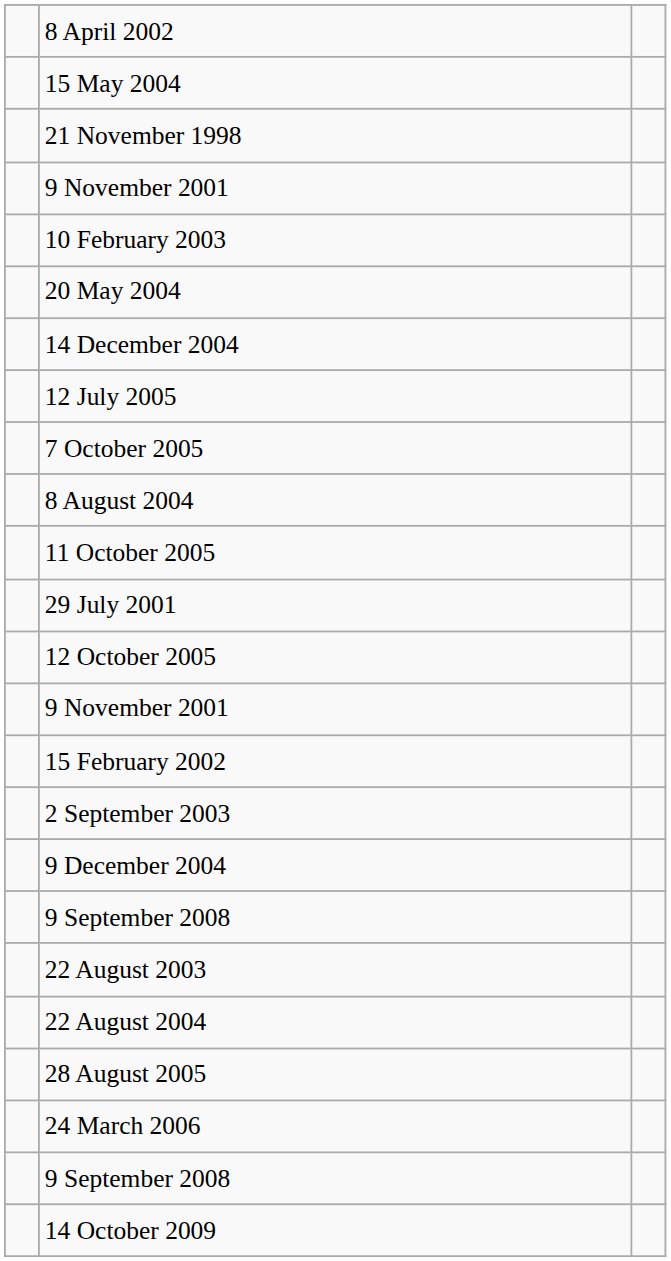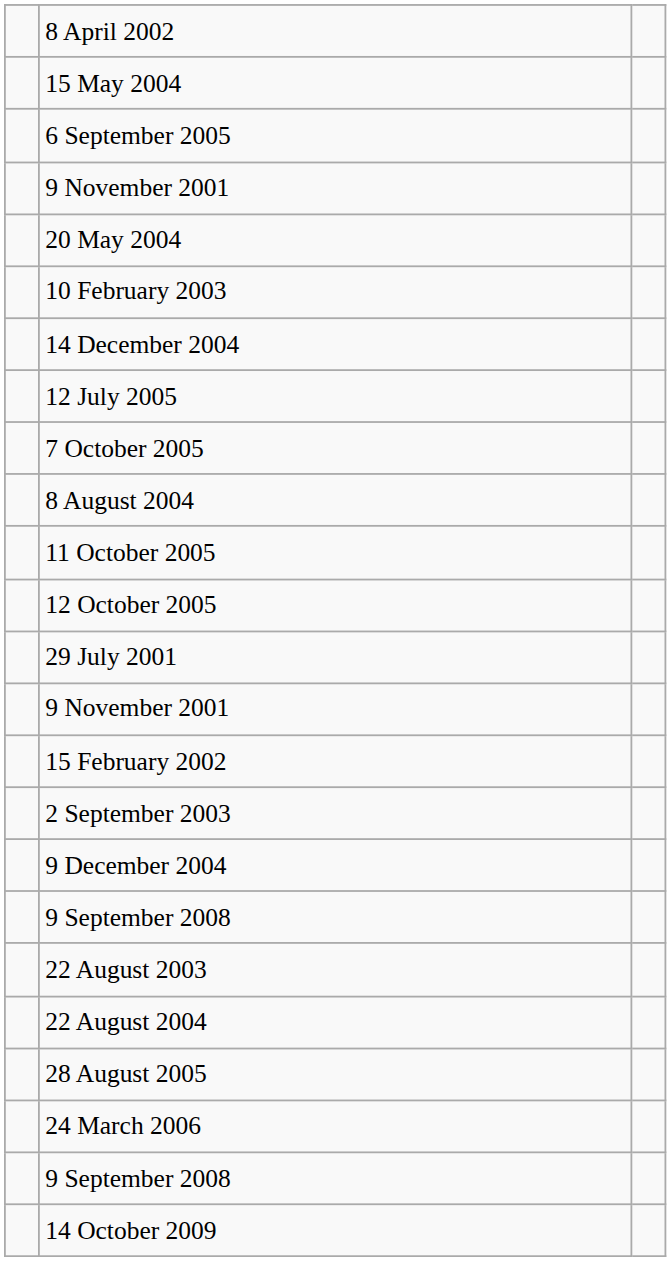+ row: 6 September 2005
- row: 21 November 1998
rows swapped: 10 February 2003 <-> 20 May 2004
rows swapped: 12 October 2005 <-> 29 July 2001
